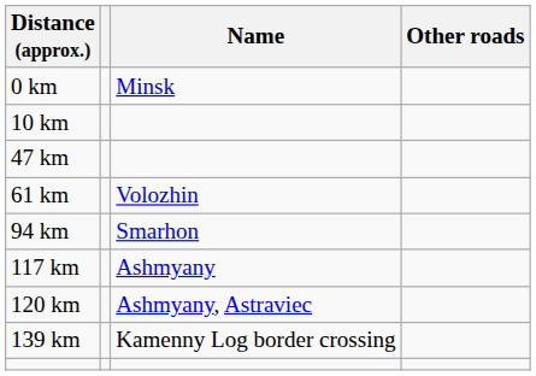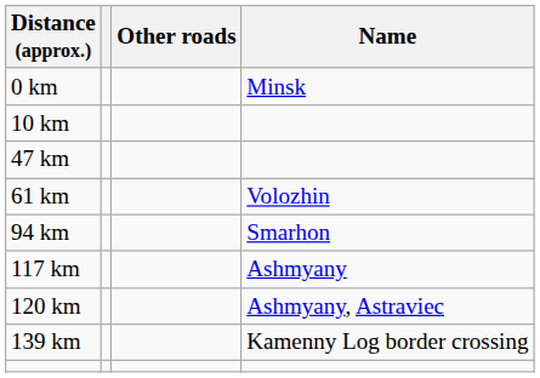columns swapped: Name <-> Other roads
